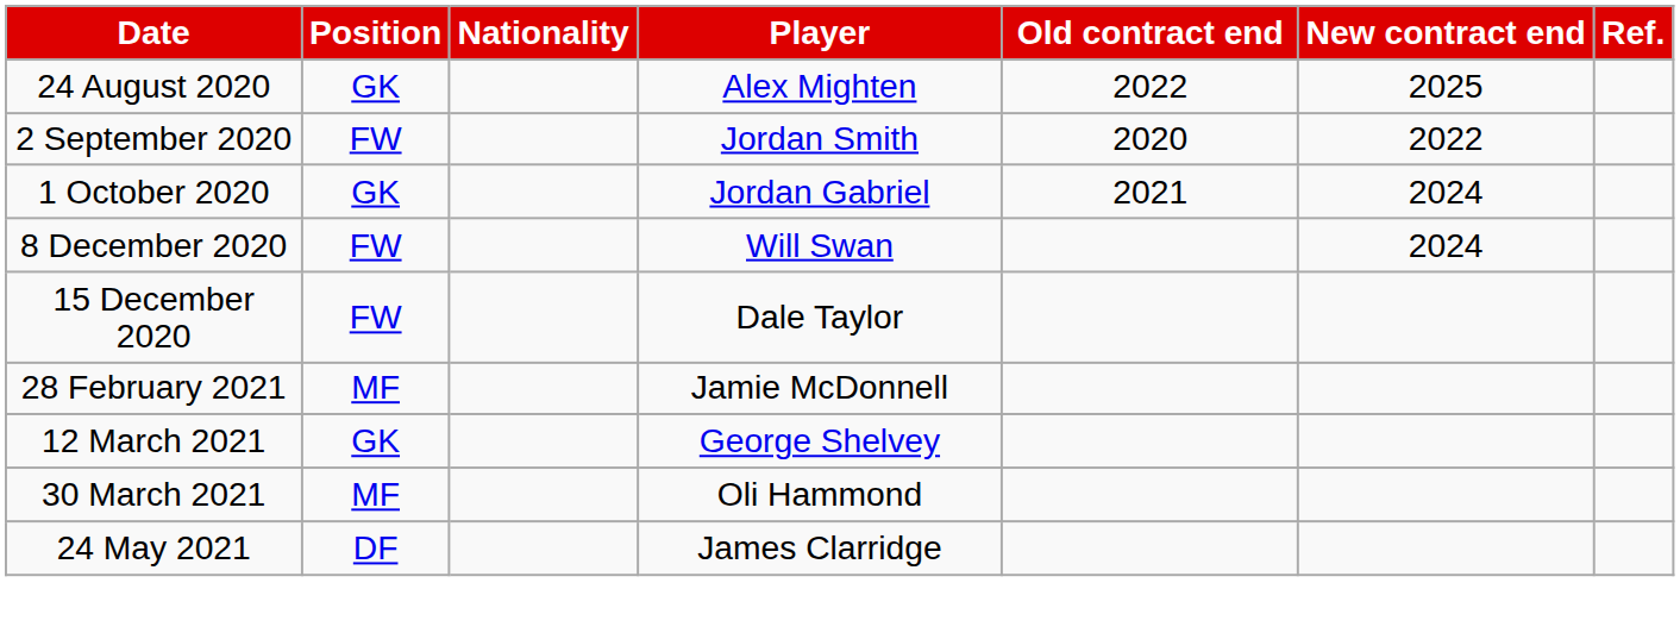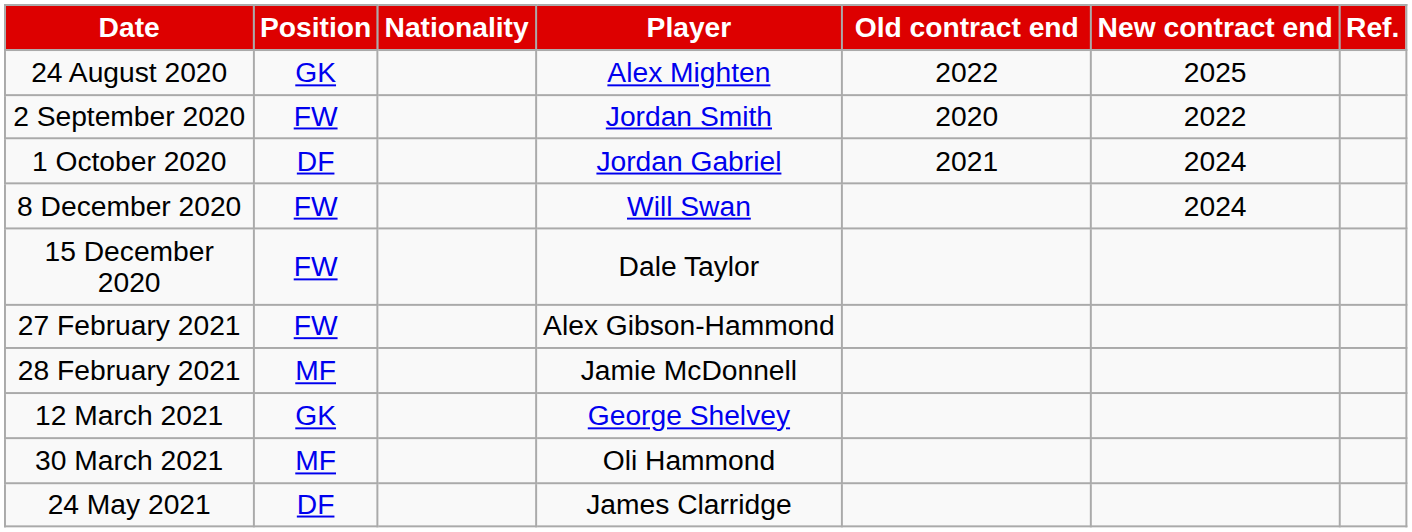1 October 2020 | Position: GK -> DF
+ row: 27 February 2021 | FW | Alex Gibson-Hammond
